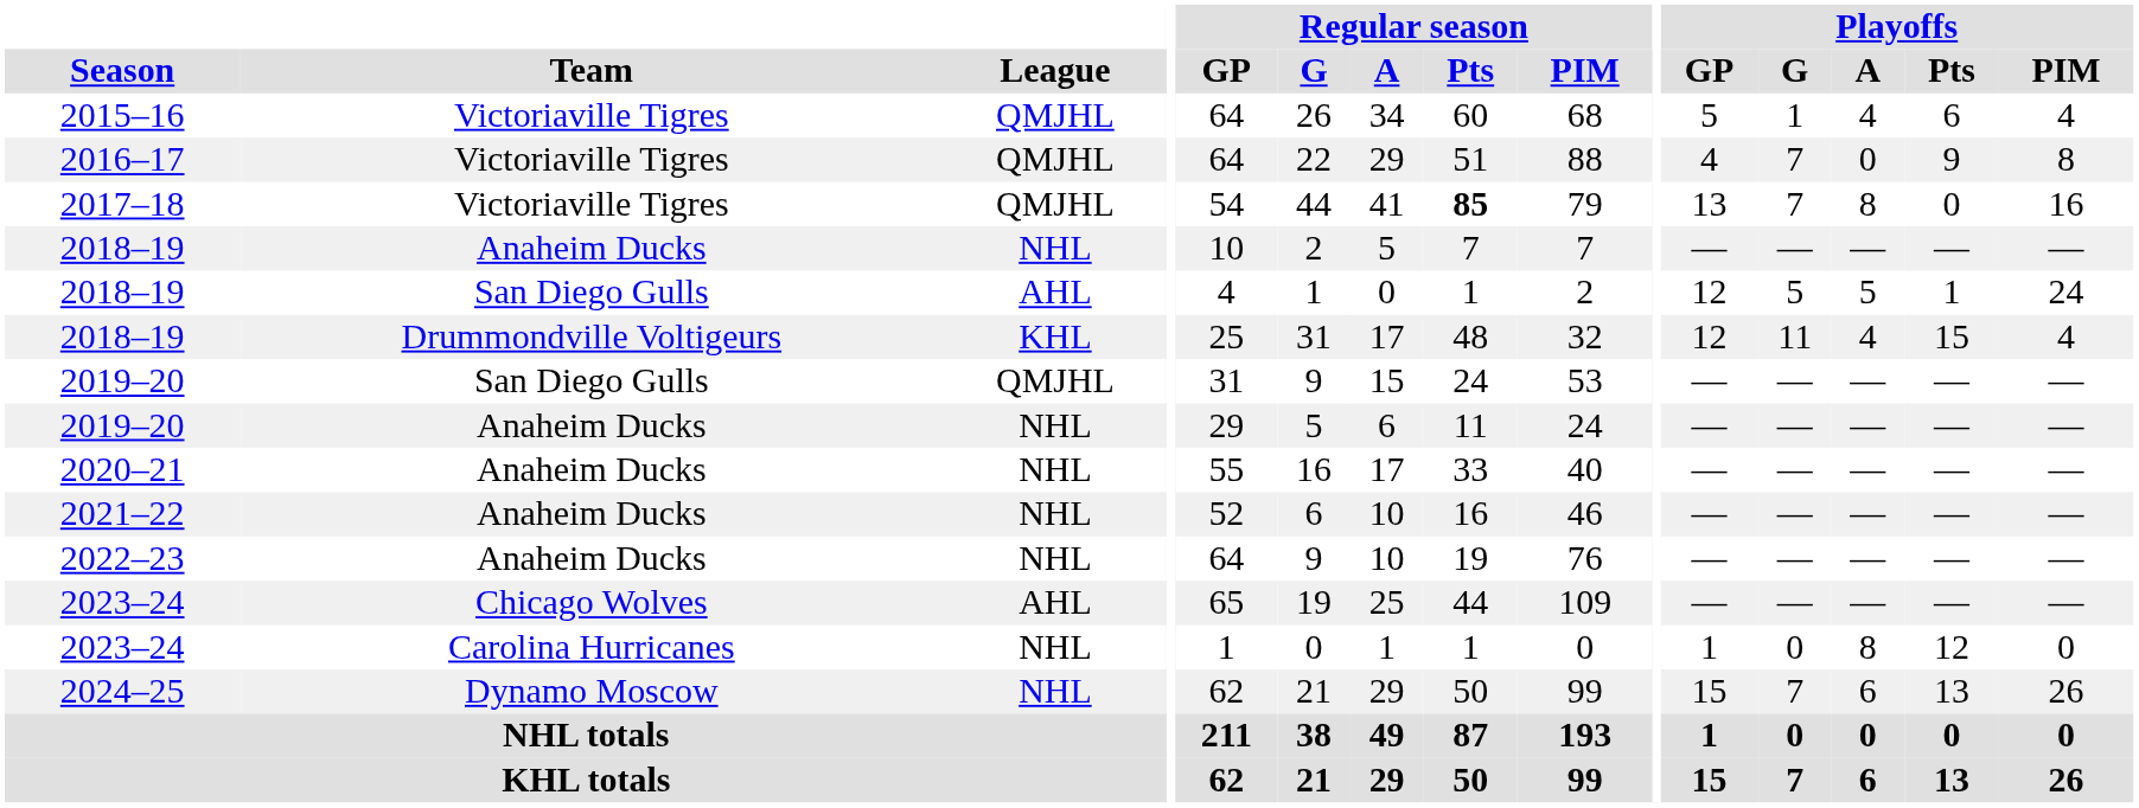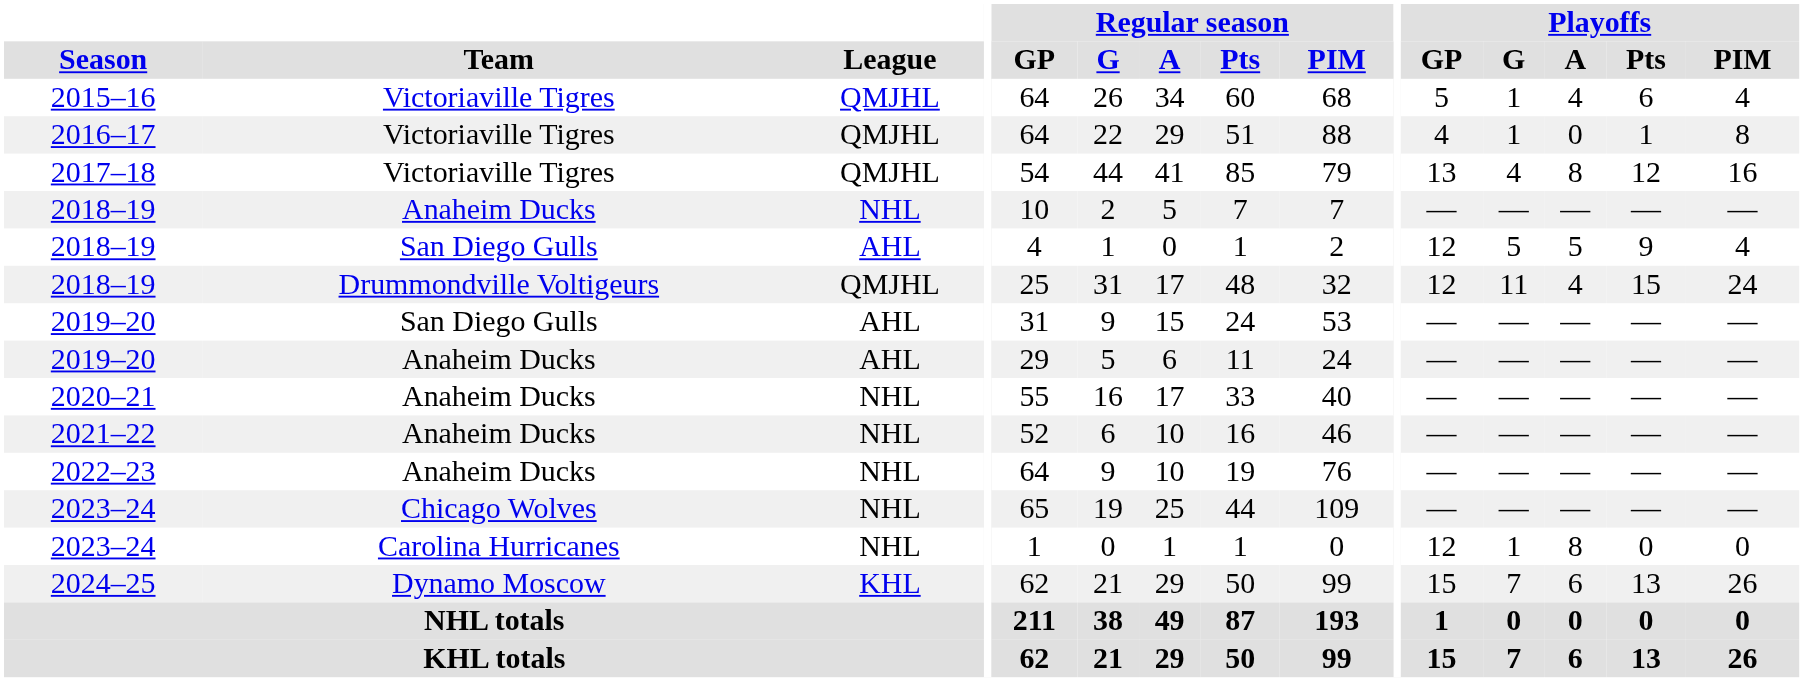2016–17 | Playoffs / G: 7 -> 1
2016–17 | Playoffs / Pts: 9 -> 1
2017–18 | Regular season / Pts: bold -> normal
2017–18 | Playoffs / G: 7 -> 4
2017–18 | Playoffs / Pts: 0 -> 12
2018–19 / San Diego Gulls | Playoffs / Pts: 1 -> 9
2018–19 / San Diego Gulls | Playoffs / PIM: 24 -> 4
2018–19 / Drummondville Voltigeurs | League: KHL -> QMJHL
2018–19 / Drummondville Voltigeurs | Playoffs / PIM: 4 -> 24
2019–20 / San Diego Gulls | League: QMJHL -> AHL
2019–20 / Anaheim Ducks | League: NHL -> AHL
2023–24 / Chicago Wolves | League: AHL -> NHL
2023–24 / Carolina Hurricanes | Playoffs / GP: 1 -> 12
2023–24 / Carolina Hurricanes | Playoffs / G: 0 -> 1
2023–24 / Carolina Hurricanes | Playoffs / Pts: 12 -> 0
2024–25 | League: NHL -> KHL
